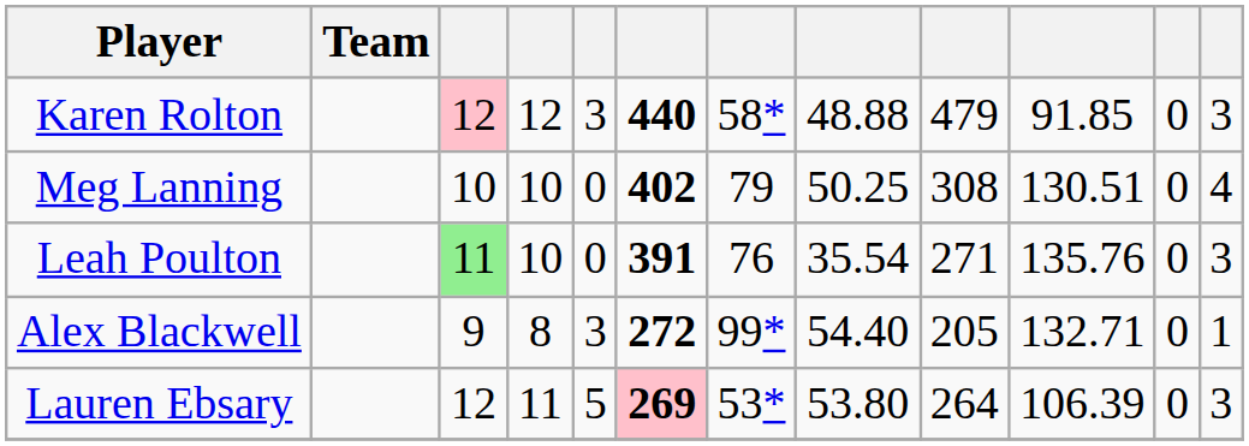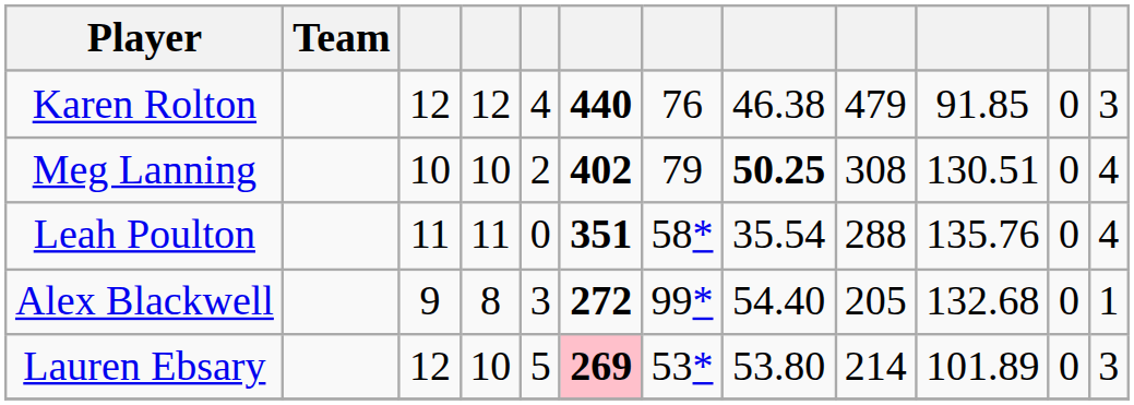Karen Rolton | column 3: pink background -> no background
Karen Rolton | column 5: 3 -> 4
Karen Rolton | column 7: 58* -> 76
Karen Rolton | column 8: 48.88 -> 46.38
Meg Lanning | column 5: 0 -> 2
Meg Lanning | column 8: normal -> bold
Leah Poulton | column 3: lightgreen background -> no background
Leah Poulton | column 4: 10 -> 11
Leah Poulton | column 6: 391 -> 351
Leah Poulton | column 7: 76 -> 58*
Leah Poulton | column 9: 271 -> 288
Leah Poulton | column 12: 3 -> 4
Alex Blackwell | column 10: 132.71 -> 132.68
Lauren Ebsary | column 4: 11 -> 10
Lauren Ebsary | column 9: 264 -> 214
Lauren Ebsary | column 10: 106.39 -> 101.89
